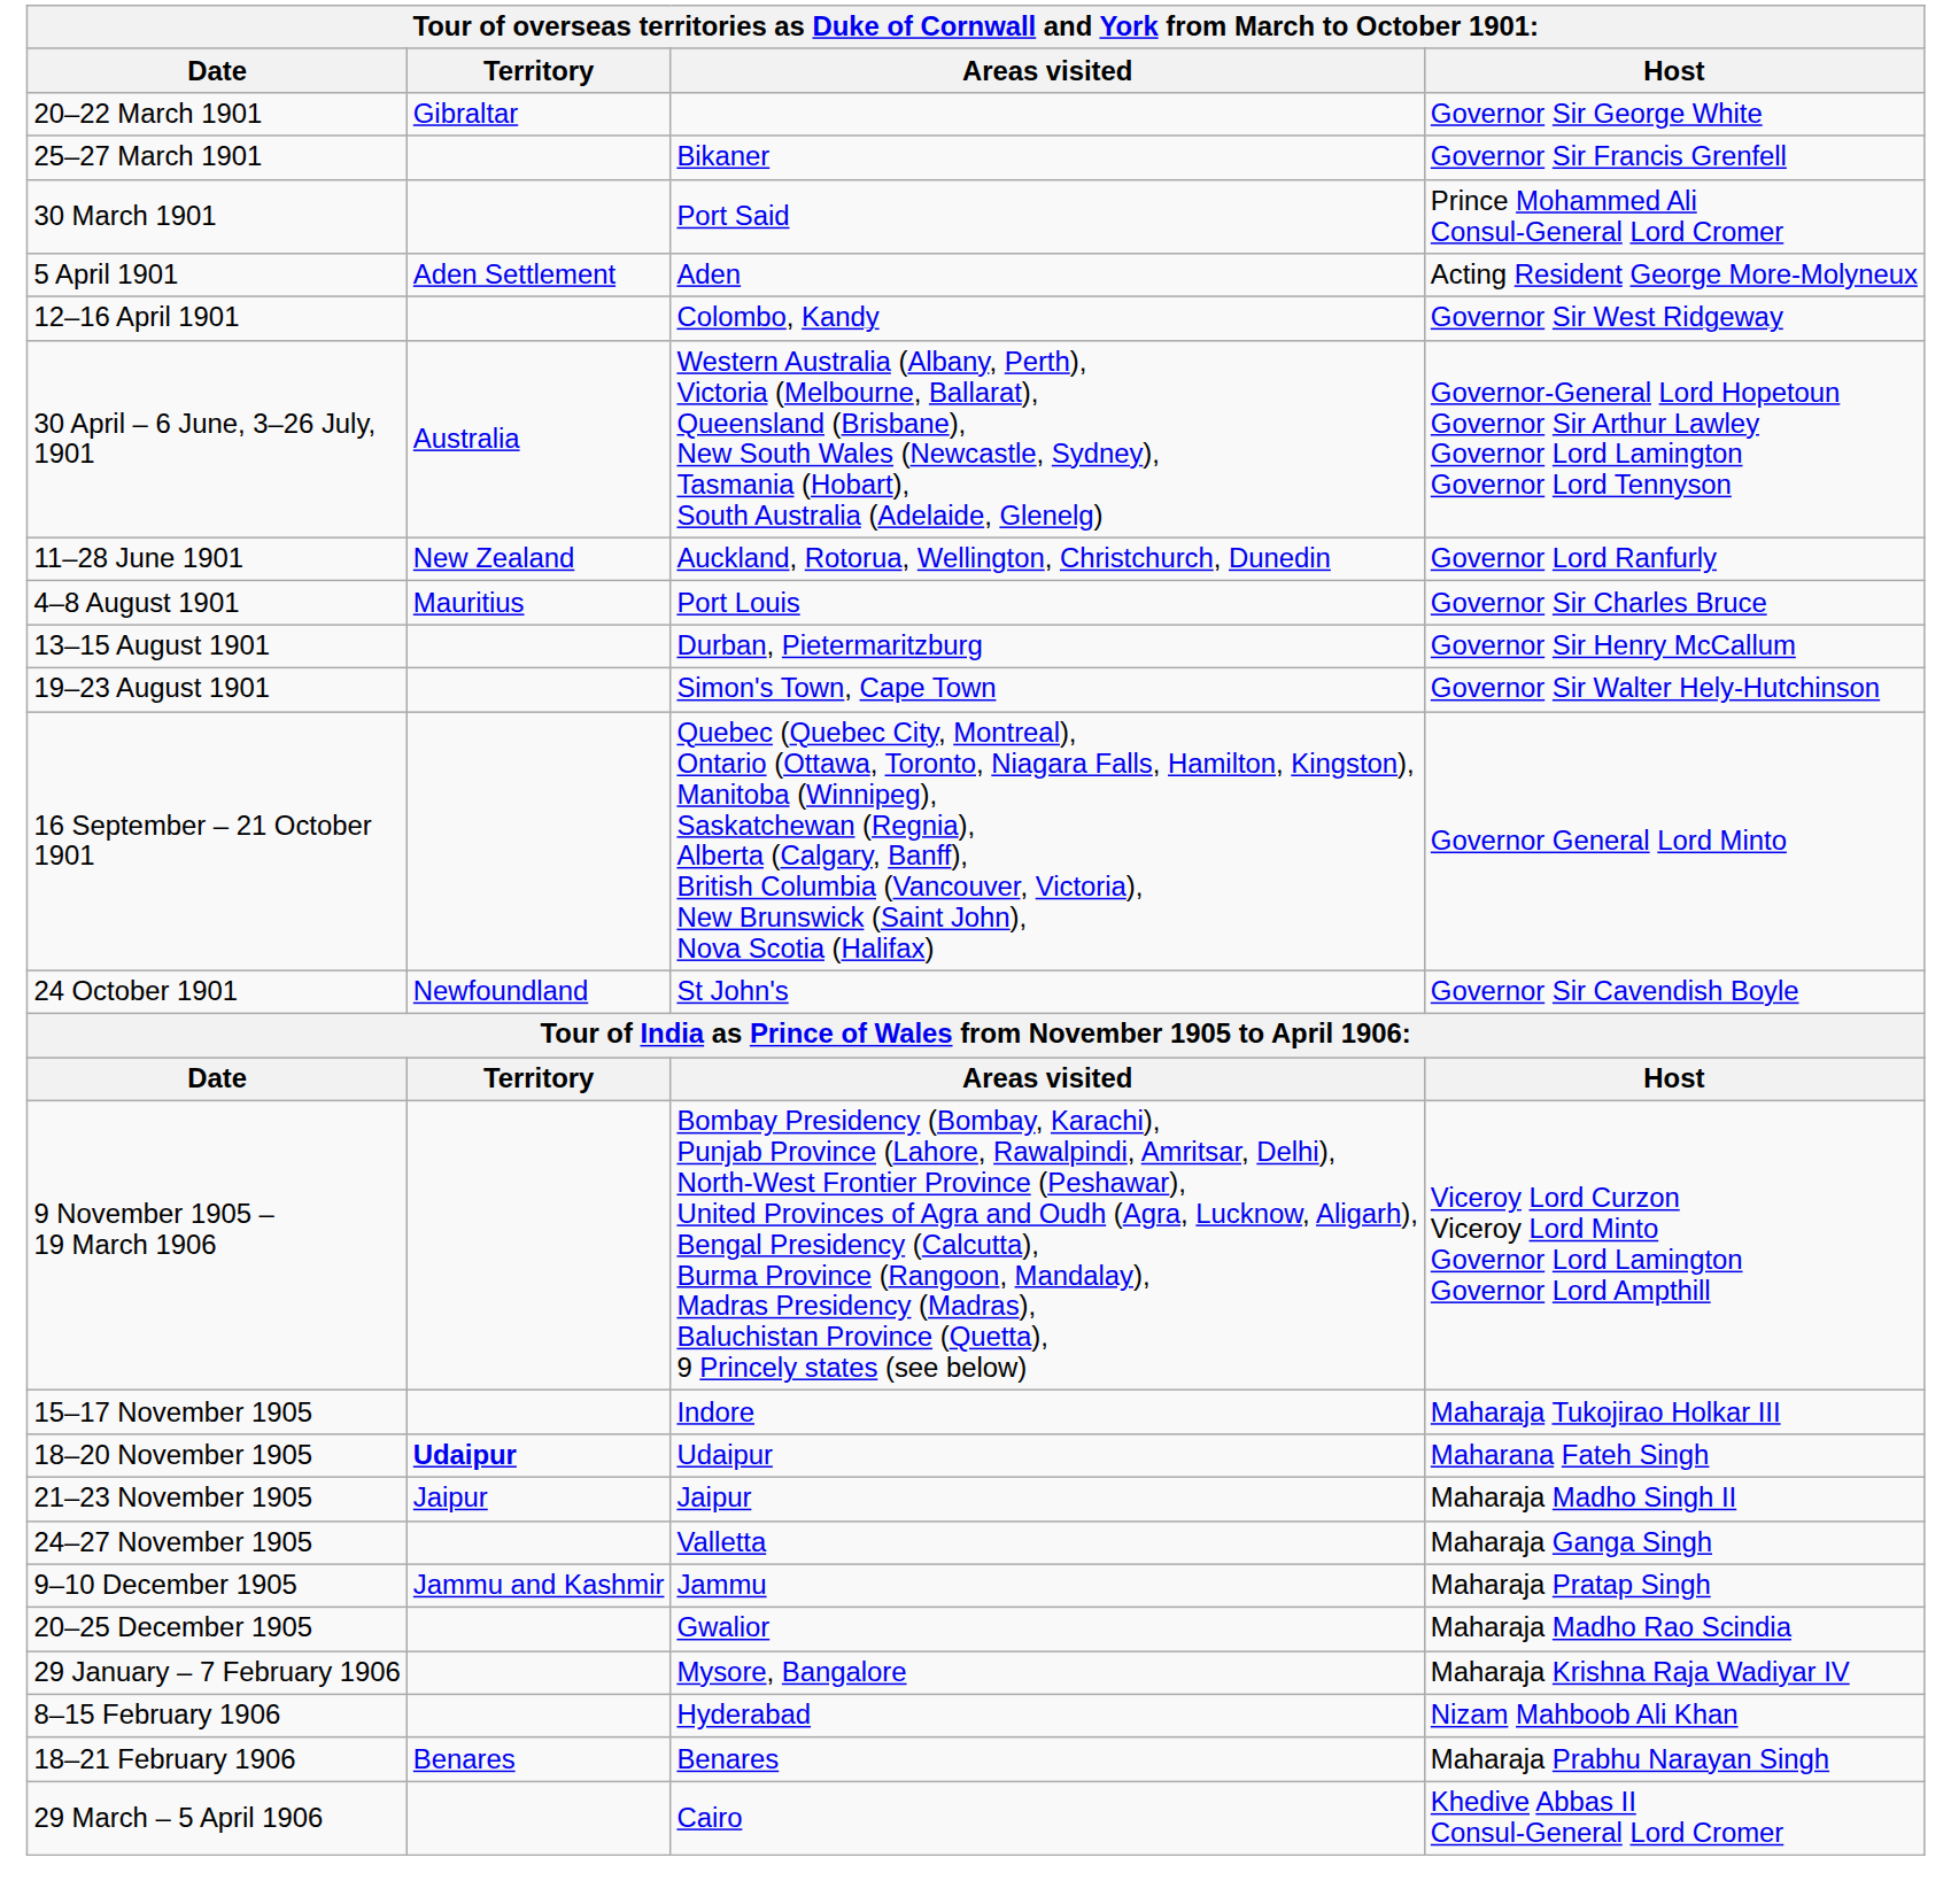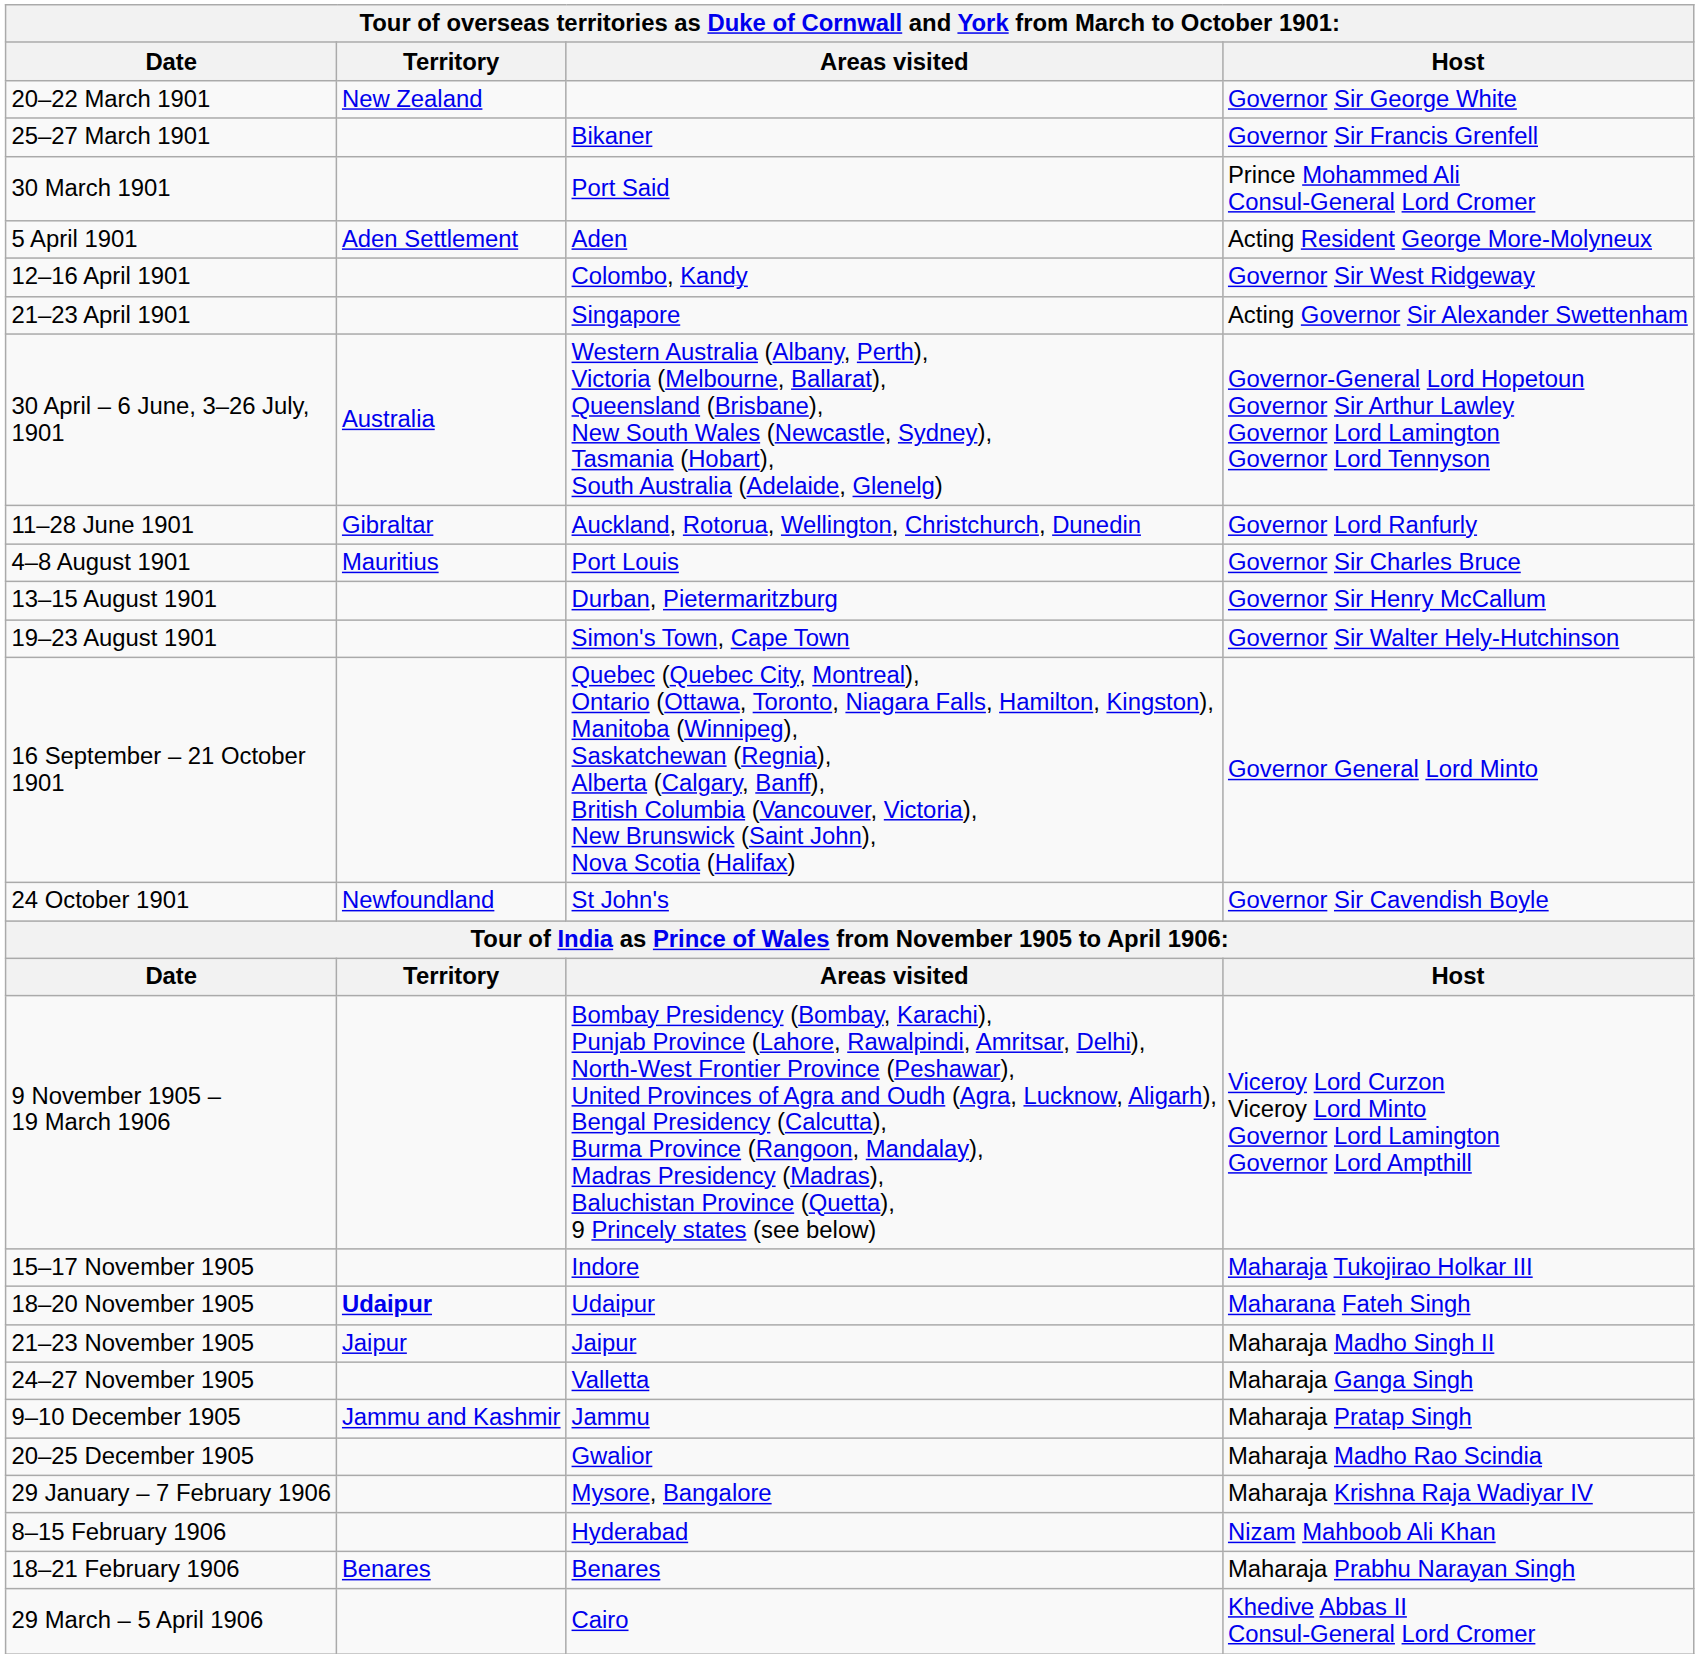20–22 March 1901 | Territory: Gibraltar -> New Zealand
+ row: 21–23 April 1901 | Singapore | Acting Governor Sir Alexander Swettenham
11–28 June 1901 | Territory: New Zealand -> Gibraltar
